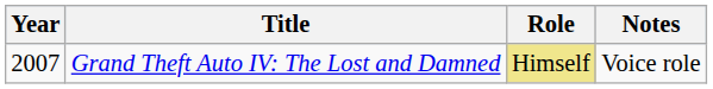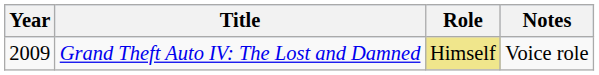Grand Theft Auto IV: The Lost and Damned | Year: 2007 -> 2009
